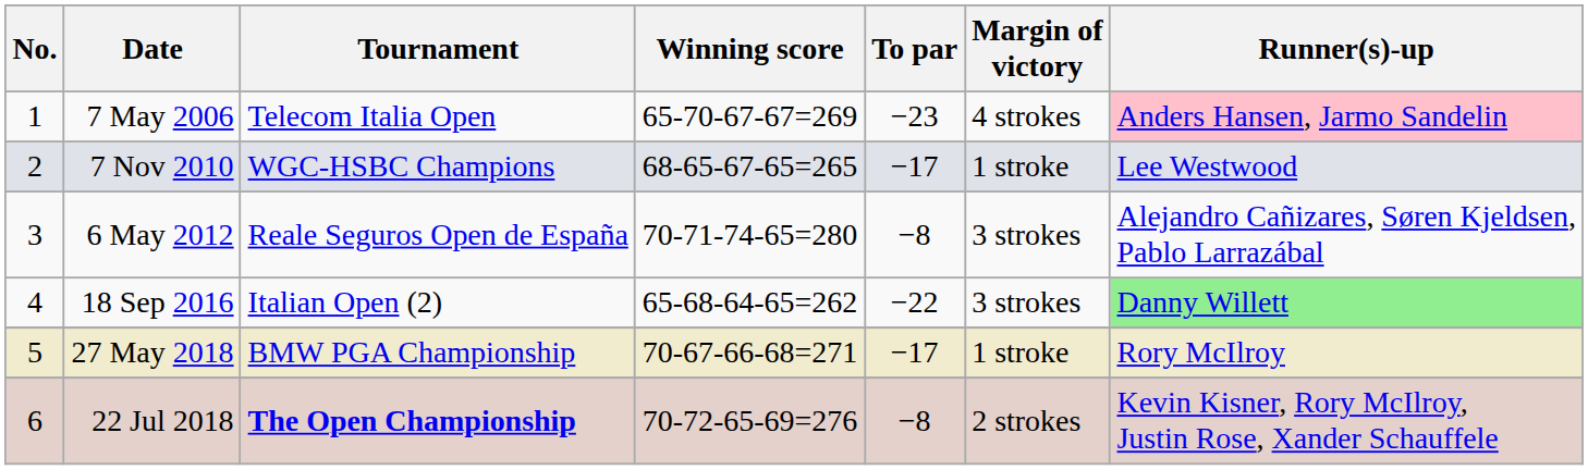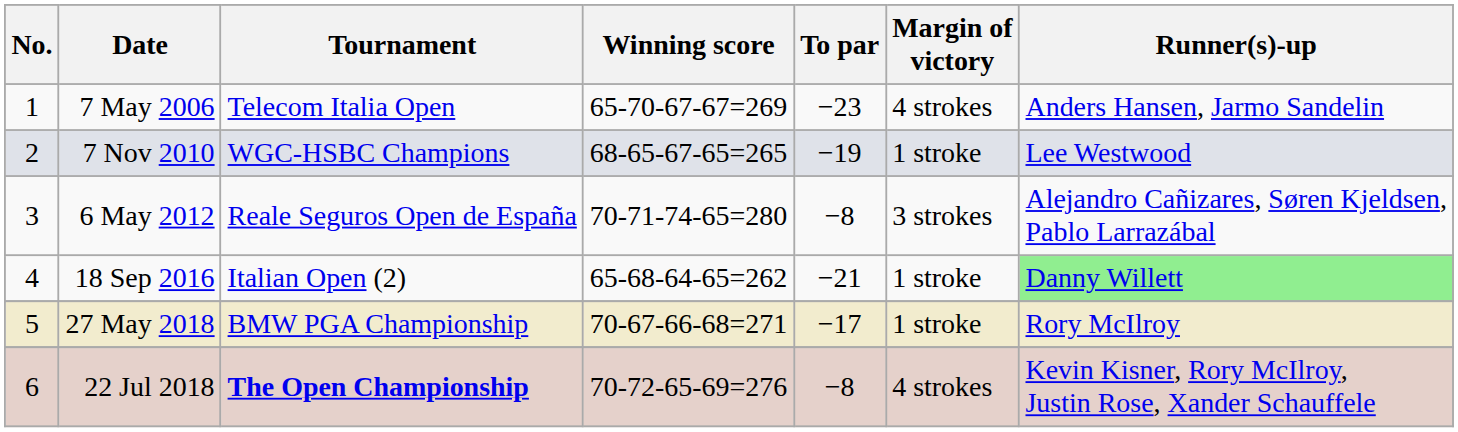7 May 2006 | Runner(s)-up: pink background -> no background
7 Nov 2010 | To par: −17 -> −19
18 Sep 2016 | To par: −22 -> −21
18 Sep 2016 | Margin of victory: 3 strokes -> 1 stroke
22 Jul 2018 | Margin of victory: 2 strokes -> 4 strokes
